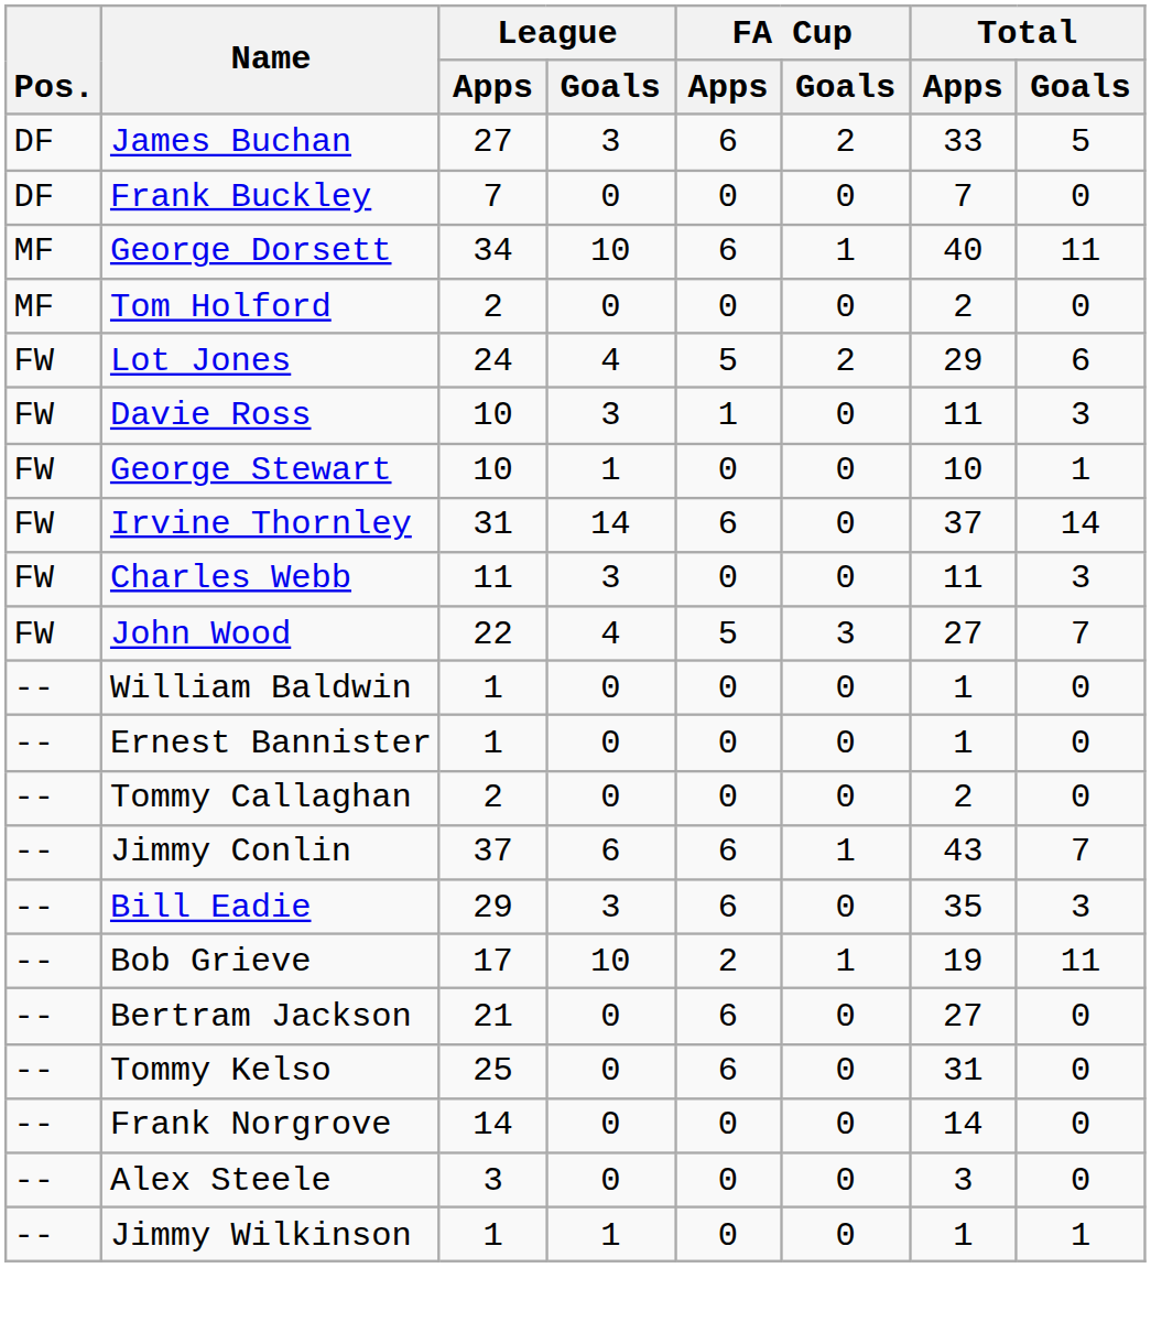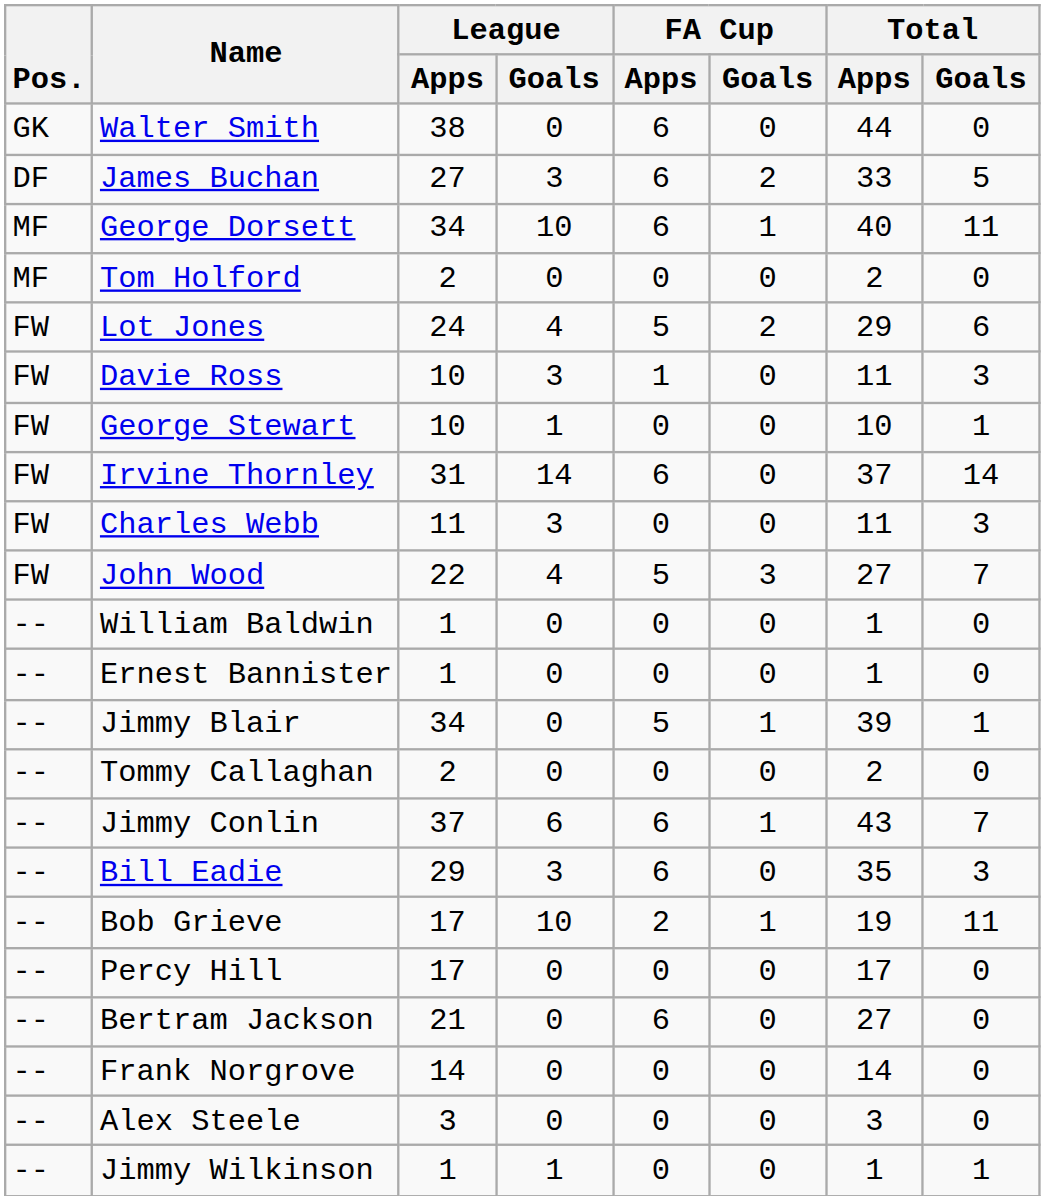+ row: GK | Walter Smith | 38 | 0 | 6 | 0 | 44 | 0
- row: DF | Frank Buckley | 7 | 0 | 0 | 0 | 7 | 0
+ row: -- | Jimmy Blair | 34 | 0 | 5 | 1 | 39 | 1
+ row: -- | Percy Hill | 17 | 0 | 0 | 0 | 17 | 0
- row: -- | Tommy Kelso | 25 | 0 | 6 | 0 | 31 | 0
